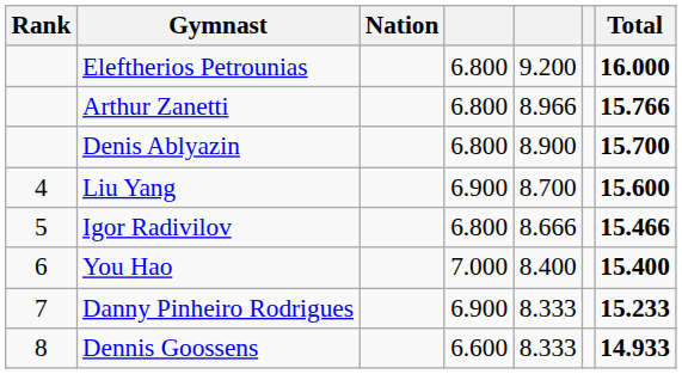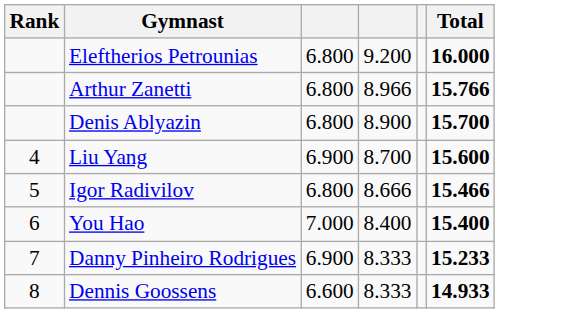- column: Nation
